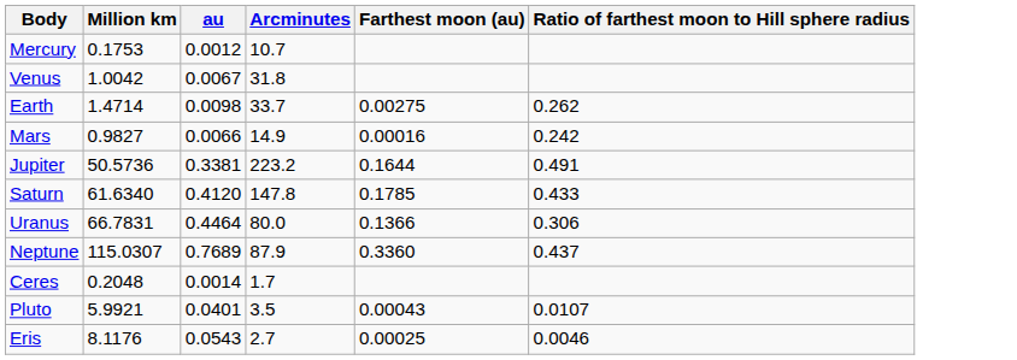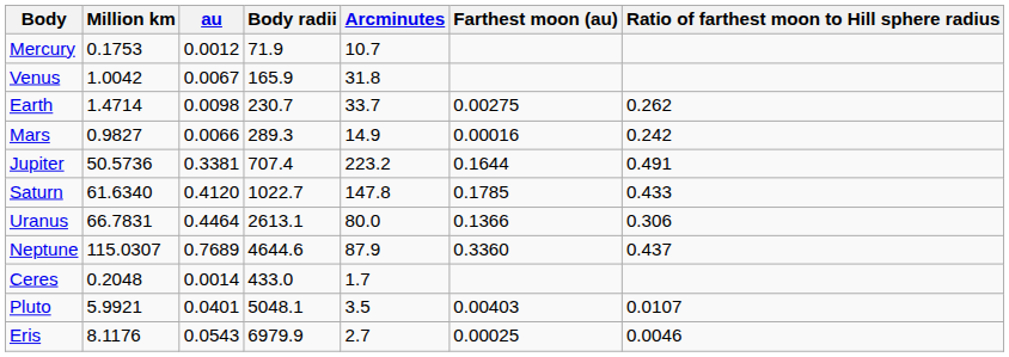+ column: Body radii | 71.9 | 165.9 | 230.7 | 289.3 | 707.4 | 1022.7 | 2613.1 | 4644.6 | 433.0 | 5048.1 | 6979.9
Pluto | Farthest moon (au): 0.00043 -> 0.00403
